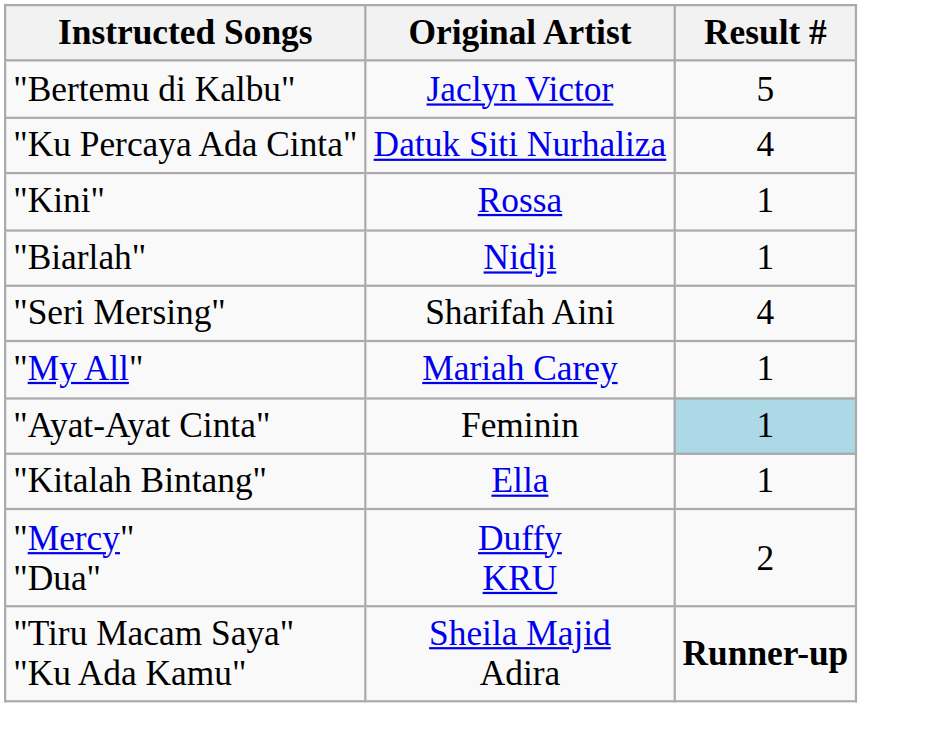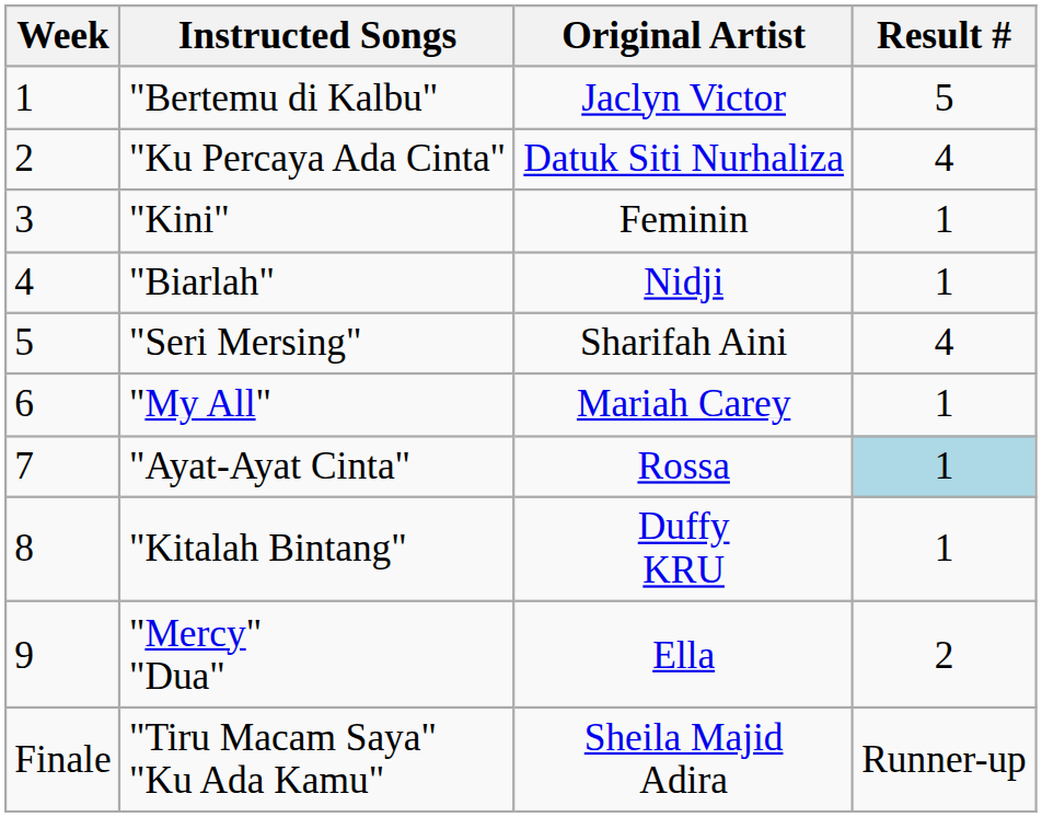+ column: Week | 1 | 2 | 3 | 4 | 5 | 6 | 7 | 8 | 9 | Finale
"Kini" | Original Artist: Rossa -> Feminin
"Ayat-Ayat Cinta" | Original Artist: Feminin -> Rossa
"Kitalah Bintang" | Original Artist: Ella -> Duffy KRU
"Mercy" "Dua" | Original Artist: Duffy KRU -> Ella
"Tiru Macam Saya" "Ku Ada Kamu" | Result #: bold -> normal
